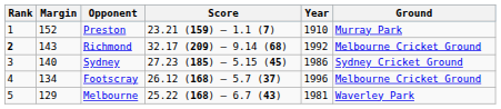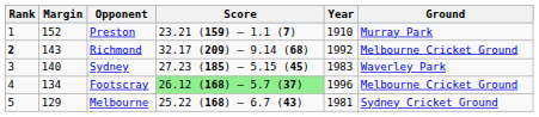Sydney | Year: 1986 -> 1983
Sydney | Ground: Sydney Cricket Ground -> Waverley Park
Footscray | Score: no background -> lightgreen background
Melbourne | Ground: Waverley Park -> Sydney Cricket Ground
